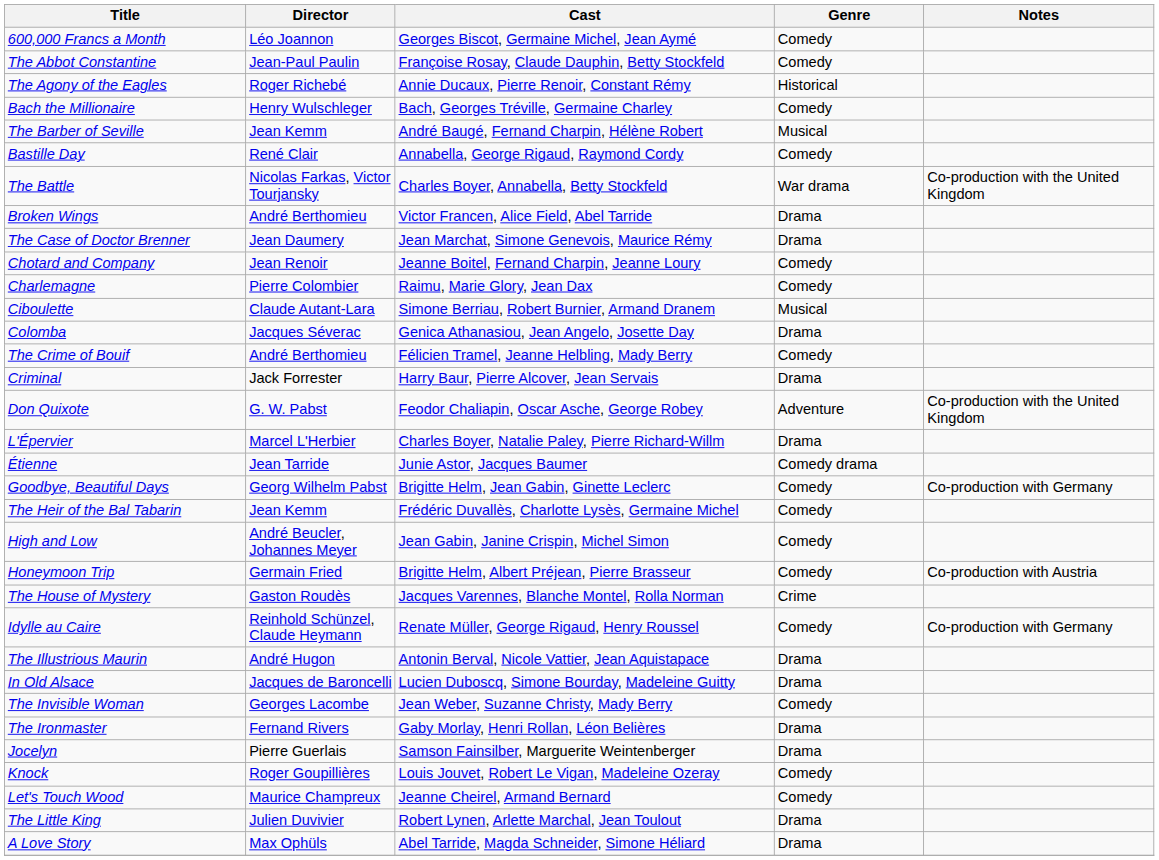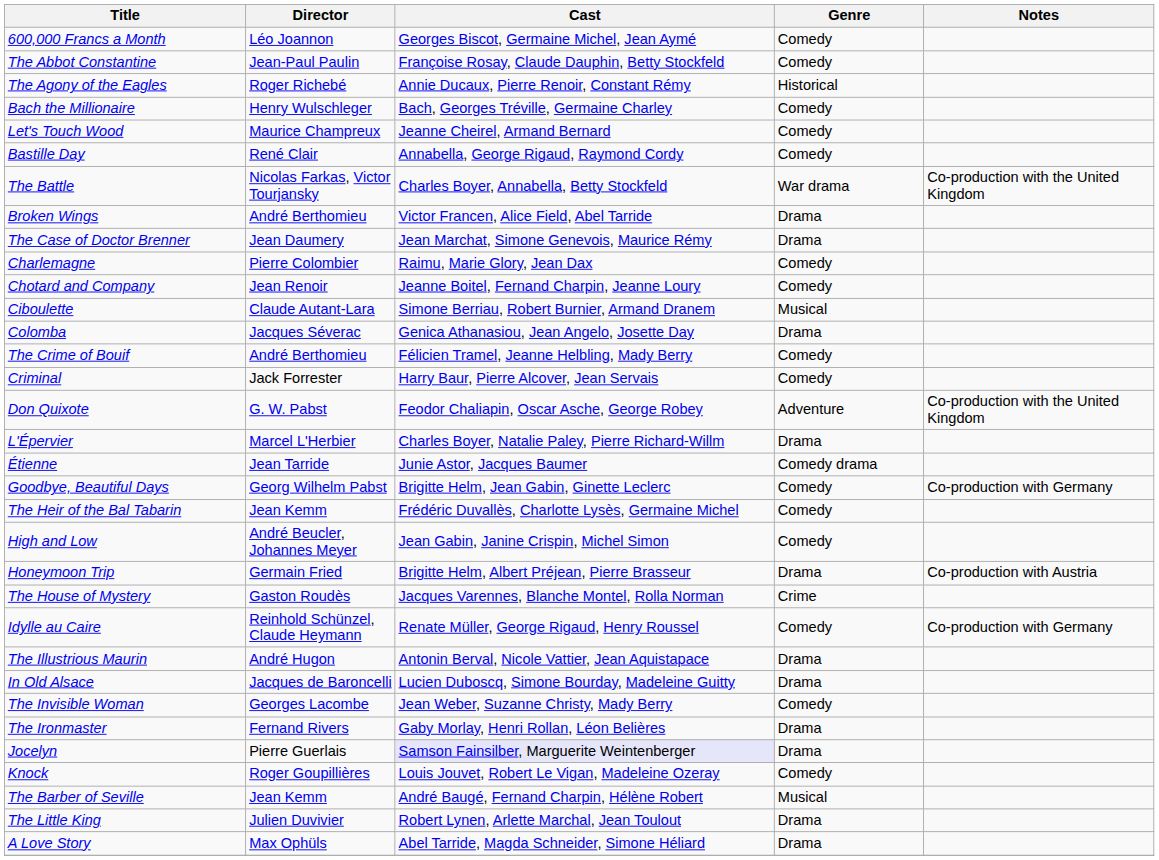rows swapped: The Barber of Seville <-> Let's Touch Wood
rows swapped: Charlemagne <-> Chotard and Company
Criminal | Genre: Drama -> Comedy
Honeymoon Trip | Genre: Comedy -> Drama
Jocelyn | Cast: no background -> lavender background
